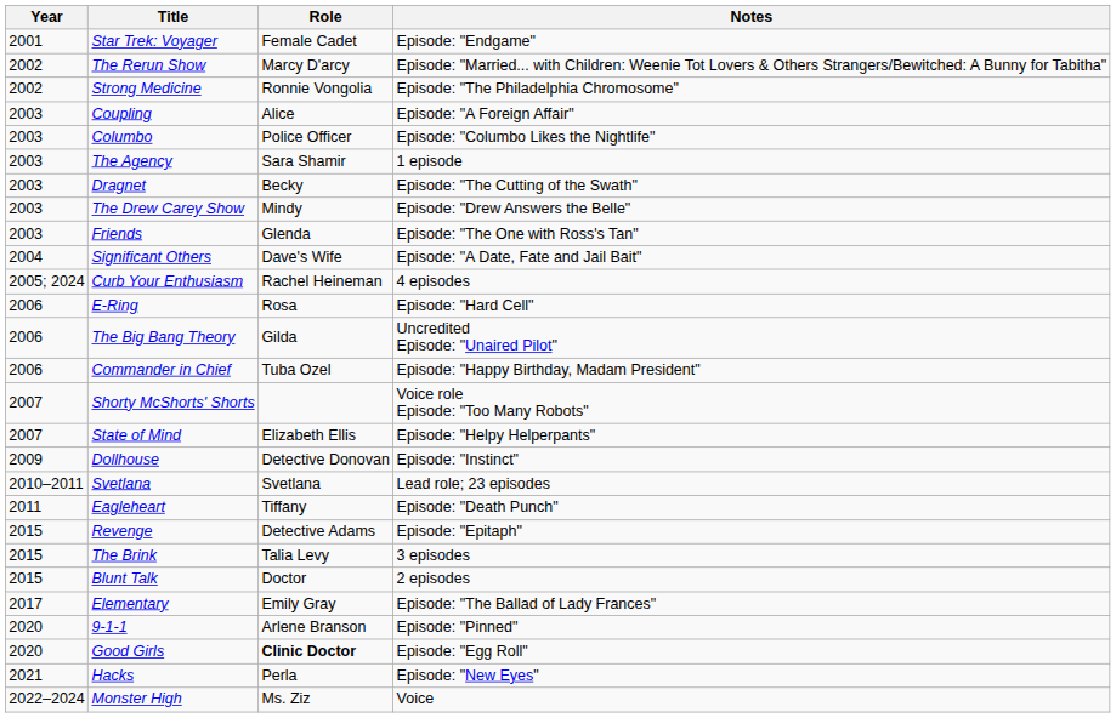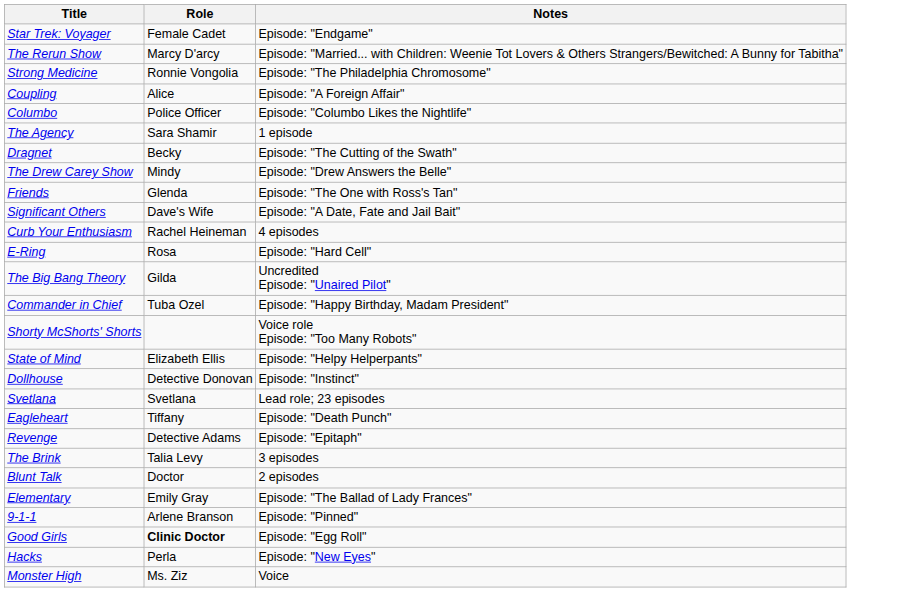- column: Year | 2001 | 2002 | 2002 | 2003 | 2003 | 2003 | 2003 | 2003 | 2003 | 2004 | 2005; 2024 | 2006 | 2006 | 2006 | 2007 | 2007 | 2009 | 2010–2011 | 2011 | 2015 | 2015 | 2015 | 2017 | 2020 | 2020 | 2021 | 2022–2024
